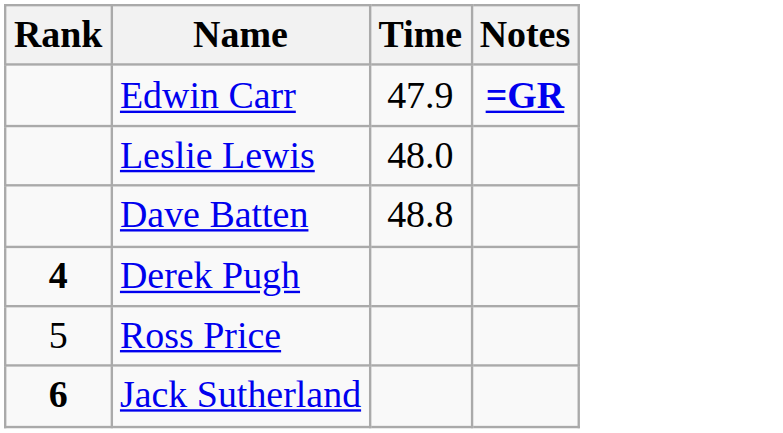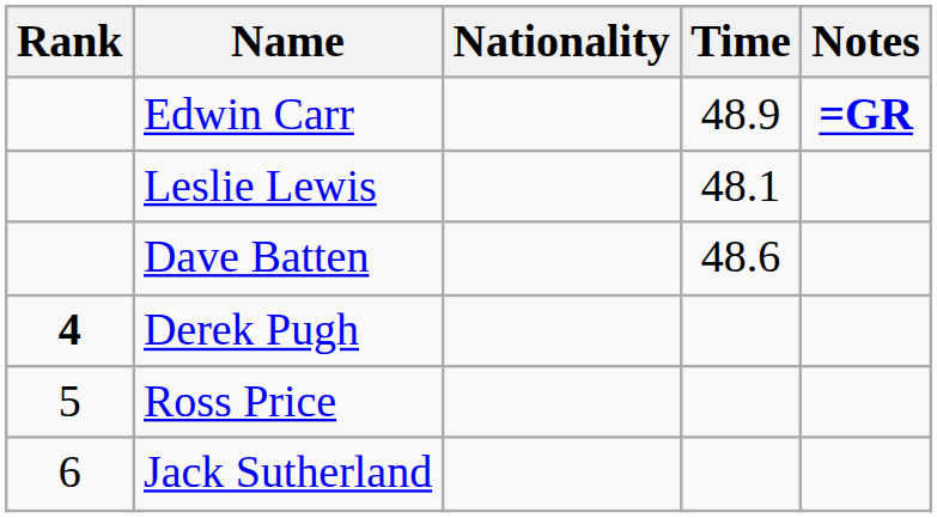+ column: Nationality
Edwin Carr | Time: 47.9 -> 48.9
Leslie Lewis | Time: 48.0 -> 48.1
Dave Batten | Time: 48.8 -> 48.6
Jack Sutherland | Rank: bold -> normal
